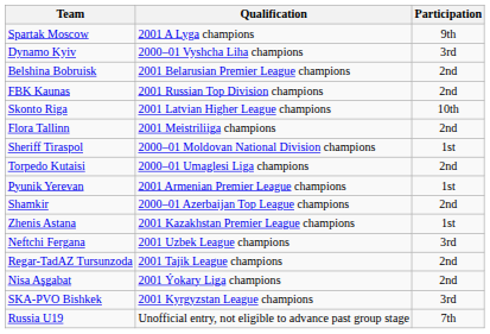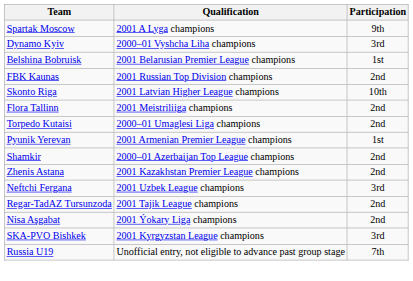Belshina Bobruisk | Participation: 2nd -> 1st
- row: Sheriff Tiraspol | 2000–01 Moldovan National Division champions | 1st
Zhenis Astana | Participation: 1st -> 2nd
